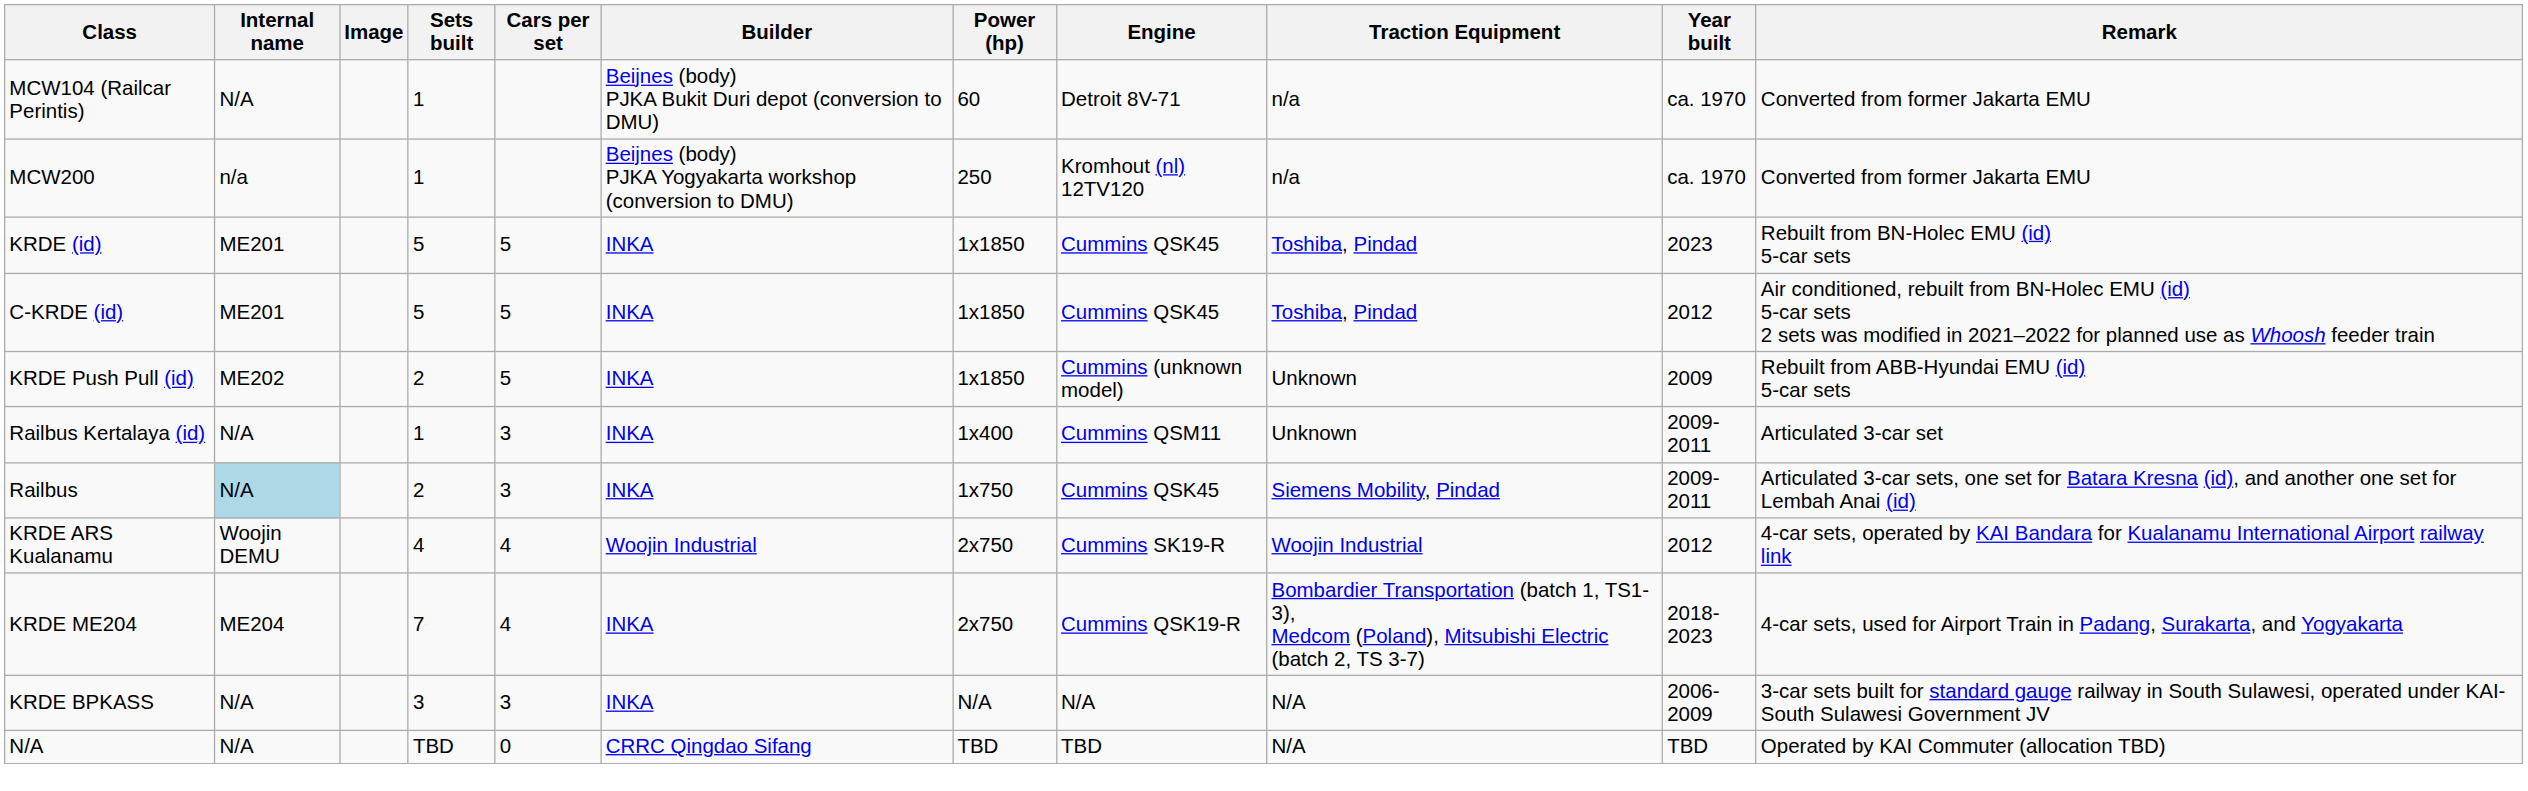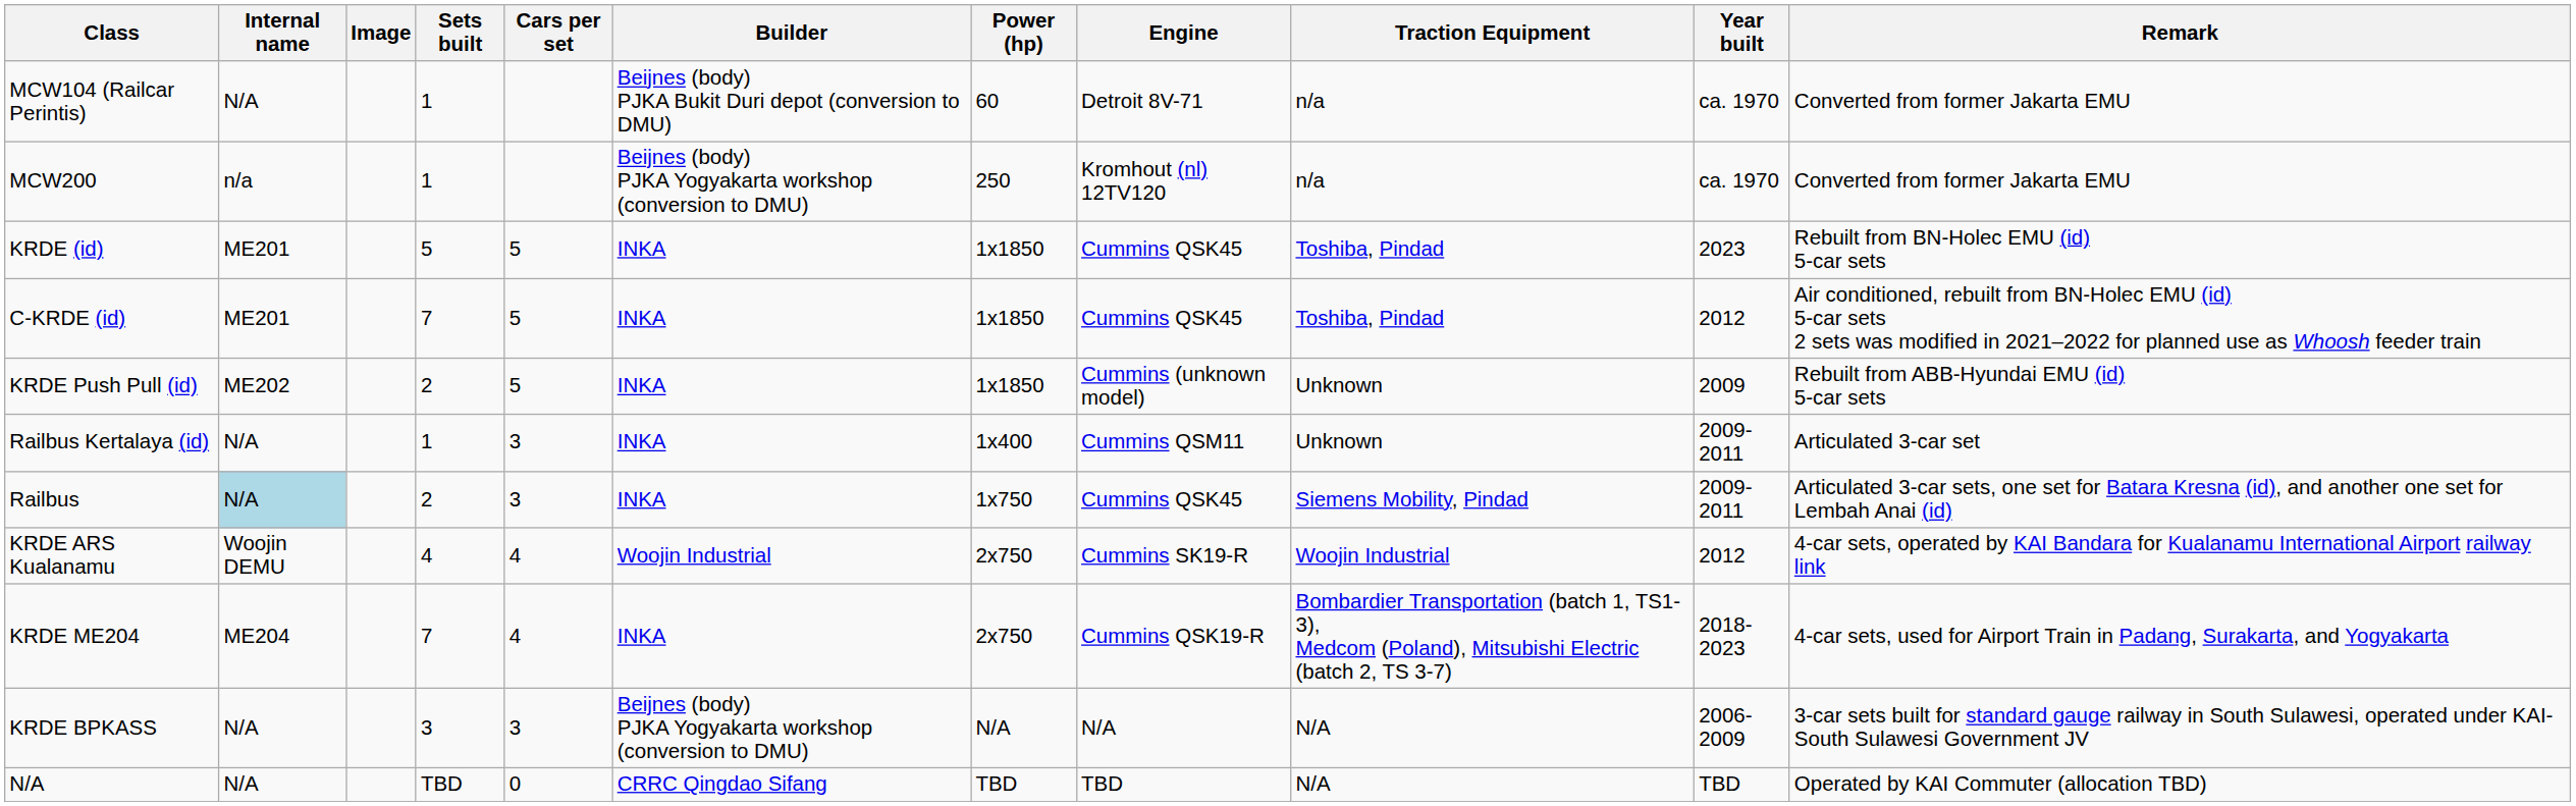C-KRDE (id) | Sets built: 5 -> 7
KRDE BPKASS | Builder: INKA -> Beijnes (body) PJKA Yogyakarta workshop (conversion to DMU)
